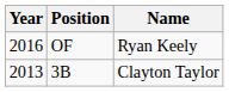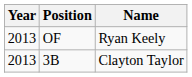OF | Year: 2016 -> 2013
